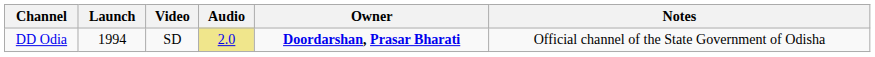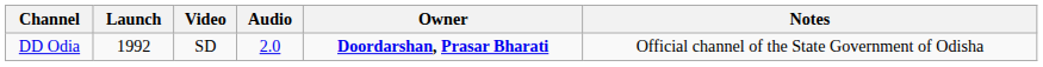DD Odia | Launch: 1994 -> 1992
DD Odia | Audio: khaki background -> no background
